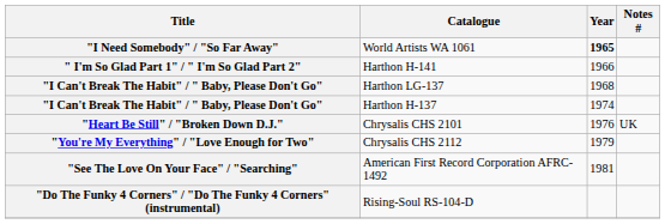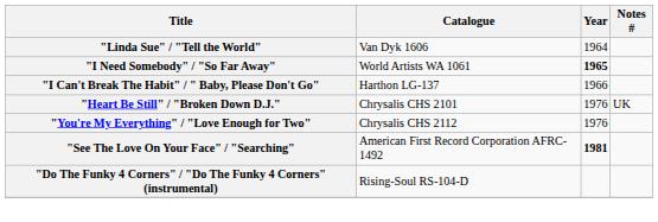+ row: "Linda Sue" / "Tell the World" | Van Dyk 1606 | 1964
- row: " I'm So Glad Part 1" / " I'm So Glad Part 2" | Harthon H-141 | 1966
Harthon LG-137 | Year: 1968 -> 1966
- row: "I Can't Break The Habit" / " Baby, Please Don't Go" | Harthon H-137 | 1974
Chrysalis CHS 2112 | Year: 1979 -> 1976
American First Record Corporation AFRC-1492 | Year: normal -> bold
